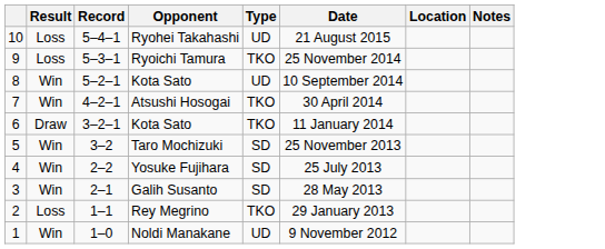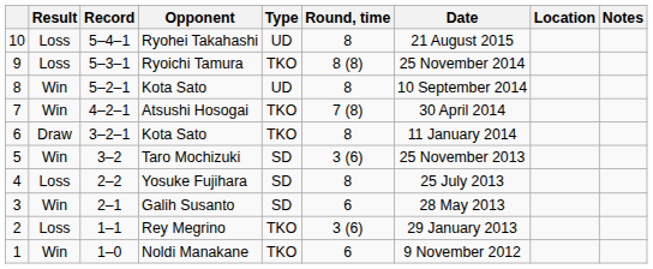+ column: Round, time | 8 | 8 (8) | 8 | 7 (8) | 8 | 3 (6) | 8 | 6 | 3 (6) | 6
Yosuke Fujihara | Result: Win -> Loss
Noldi Manakane | Type: UD -> TKO
